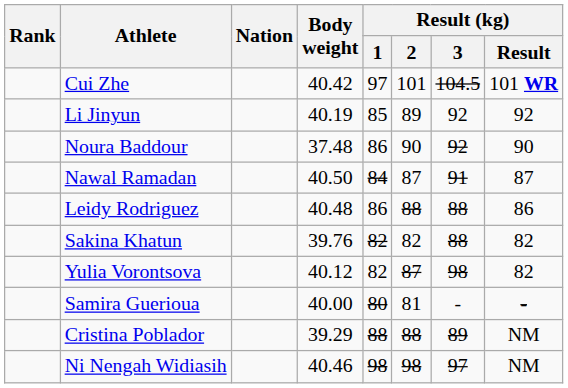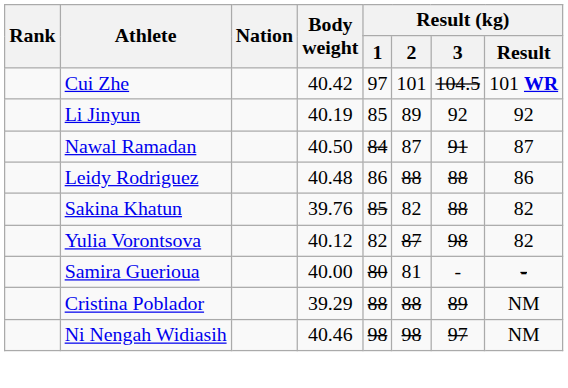- row: Noura Baddour | 37.48 | 86 | 90 | 92 | 90
Sakina Khatun | Result (kg) / 1: 82 -> 85
